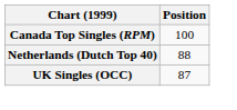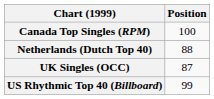+ row: US Rhythmic Top 40 (Billboard) | 99
